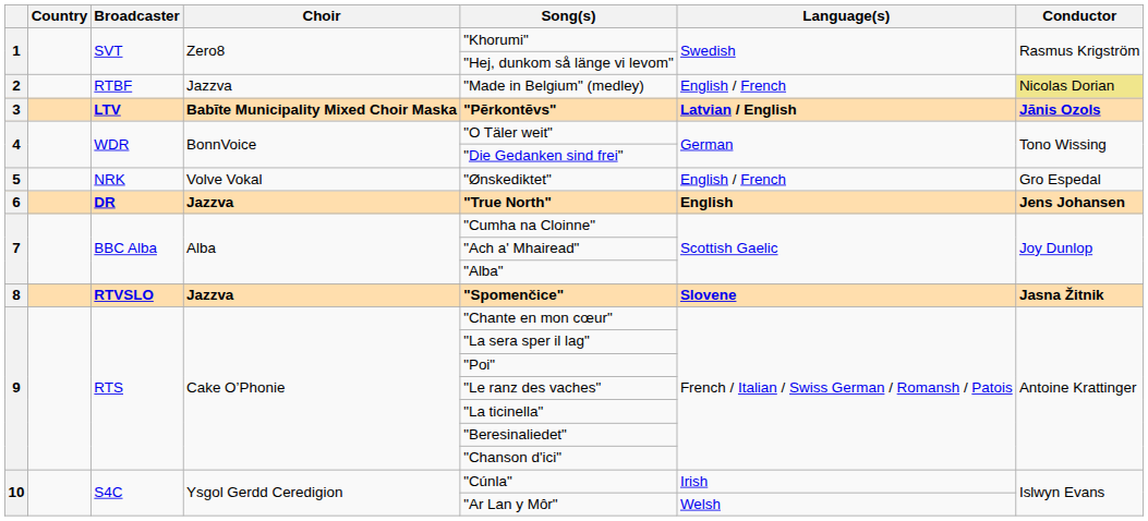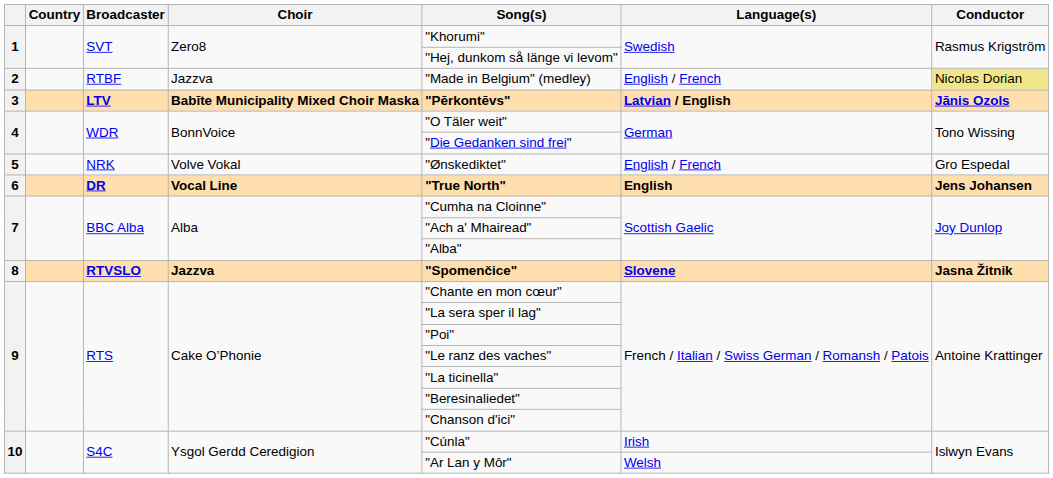6 | Choir: Jazzva -> Vocal Line
